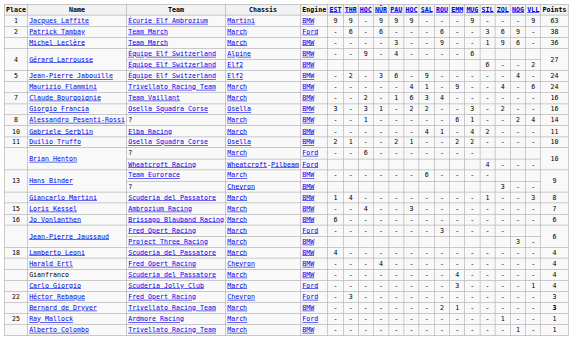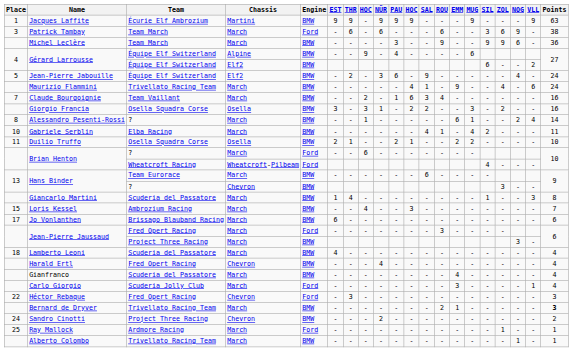Patrick Tambay | Place: 2 -> 3
Michel Leclère | SIL: 1 -> 9
Jo Vonlanthen | Place: 16 -> 17
+ row: 24 | Sandro Cinotti | Project Three Racing | Chevron | BMW | - | - | - | 2 | - | - | - | - | - | - | - | - | - | - | 2
